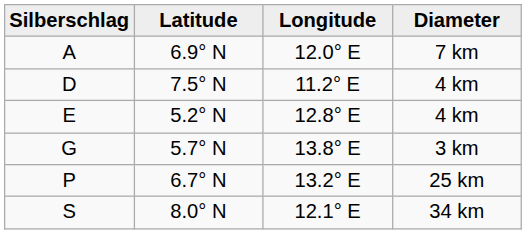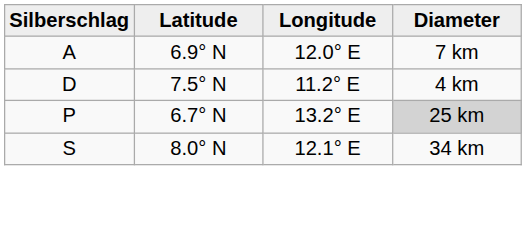- row: E | 5.2° N | 12.8° E | 4 km
- row: G | 5.7° N | 13.8° E | 3 km
P | Diameter: no background -> lightgrey background
